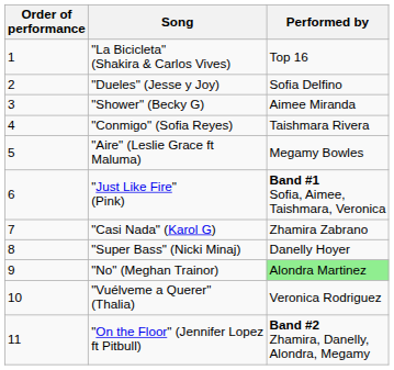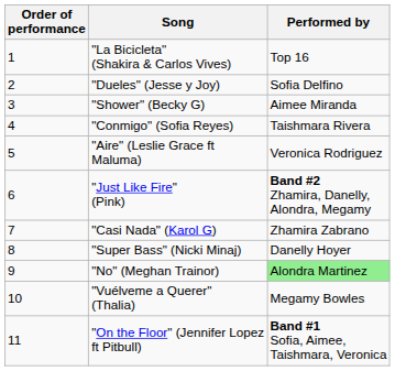"Aire" (Leslie Grace ft Maluma) | Performed by: Megamy Bowles -> Veronica Rodriguez
"Just Like Fire" (Pink) | Performed by: Band #1 Sofia, Aimee, Taishmara, Veronica -> Band #2 Zhamira, Danelly, Alondra, Megamy
"Vuélveme a Querer" (Thalia) | Performed by: Veronica Rodriguez -> Megamy Bowles
"On the Floor" (Jennifer Lopez ft Pitbull) | Performed by: Band #2 Zhamira, Danelly, Alondra, Megamy -> Band #1 Sofia, Aimee, Taishmara, Veronica
